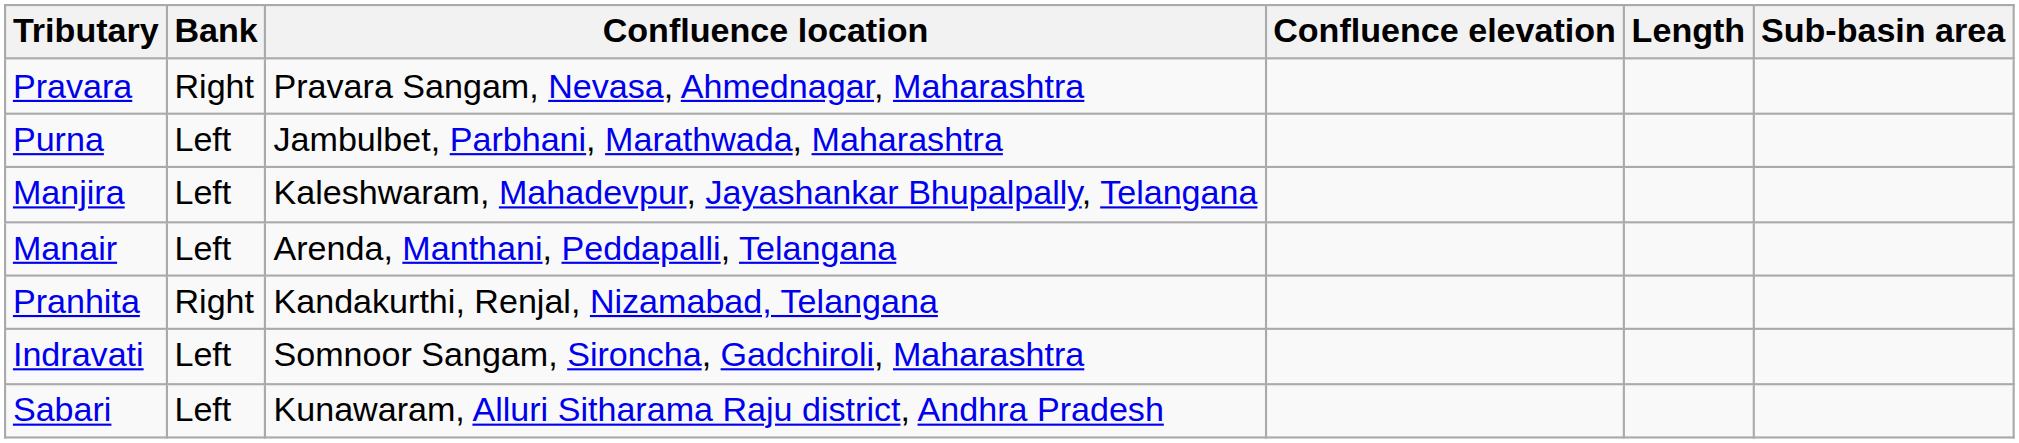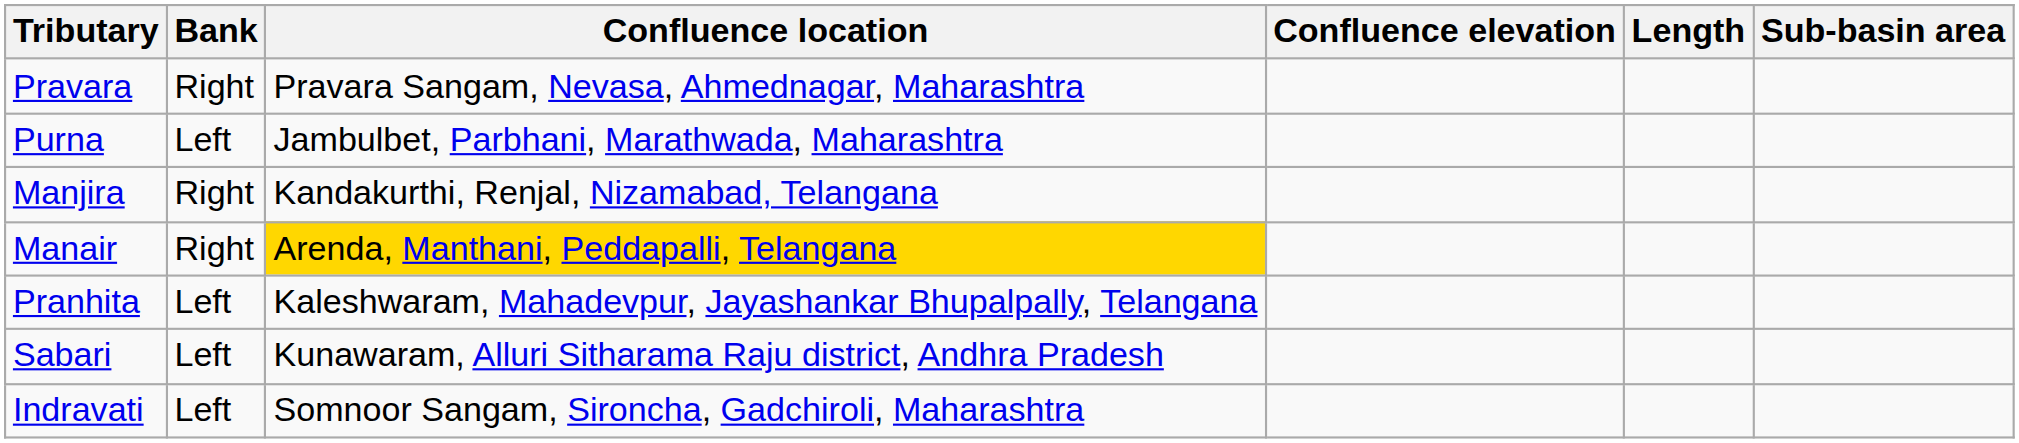Manjira | Bank: Left -> Right
Manjira | Confluence location: Kaleshwaram, Mahadevpur, Jayashankar Bhupalpally, Telangana -> Kandakurthi, Renjal, Nizamabad, Telangana
Manair | Bank: Left -> Right
Manair | Confluence location: no background -> gold background
Pranhita | Bank: Right -> Left
Pranhita | Confluence location: Kandakurthi, Renjal, Nizamabad, Telangana -> Kaleshwaram, Mahadevpur, Jayashankar Bhupalpally, Telangana
rows swapped: Indravati <-> Sabari
